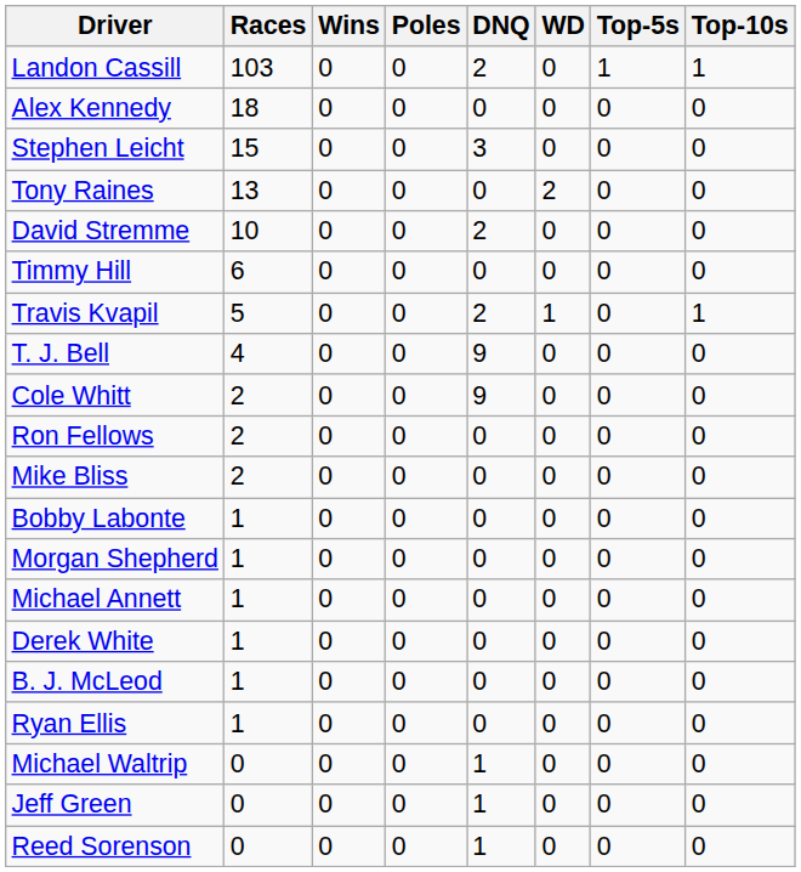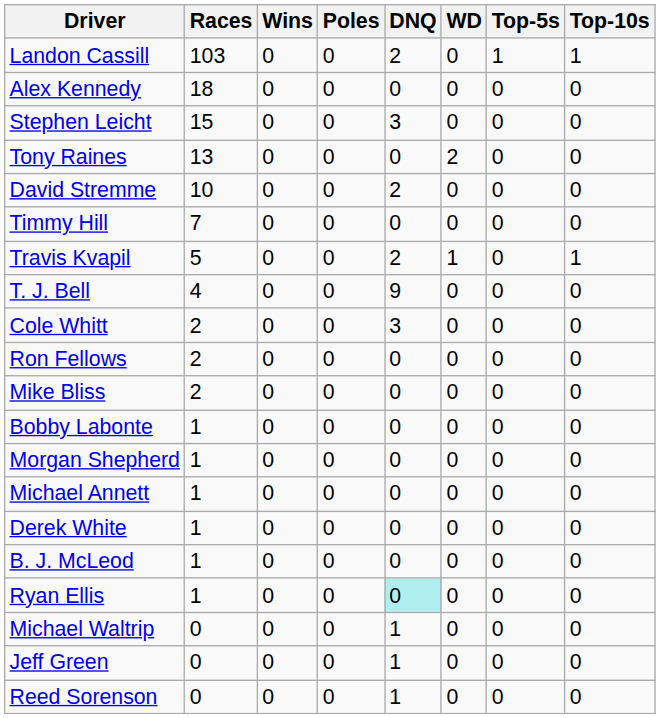Timmy Hill | Races: 6 -> 7
Cole Whitt | DNQ: 9 -> 3
Ryan Ellis | DNQ: no background -> paleturquoise background
